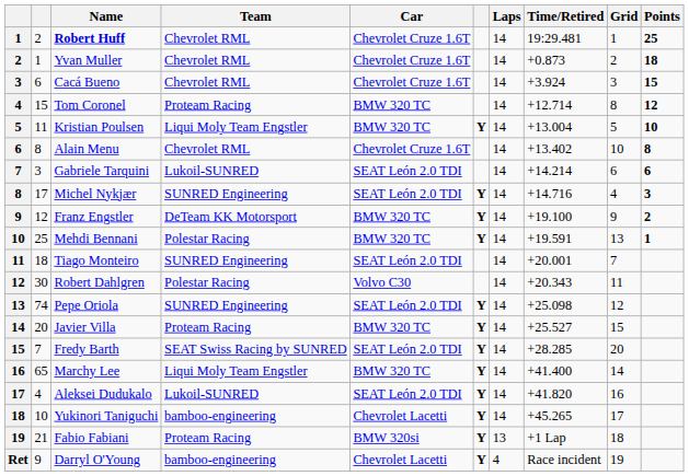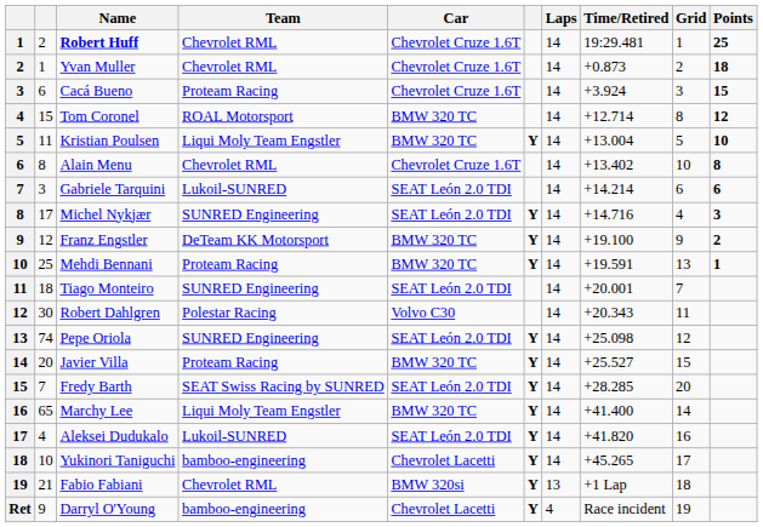Cacá Bueno | Team: Chevrolet RML -> Proteam Racing
Tom Coronel | Team: Proteam Racing -> ROAL Motorsport
Mehdi Bennani | Team: Polestar Racing -> Proteam Racing
Fabio Fabiani | Team: Proteam Racing -> Chevrolet RML
